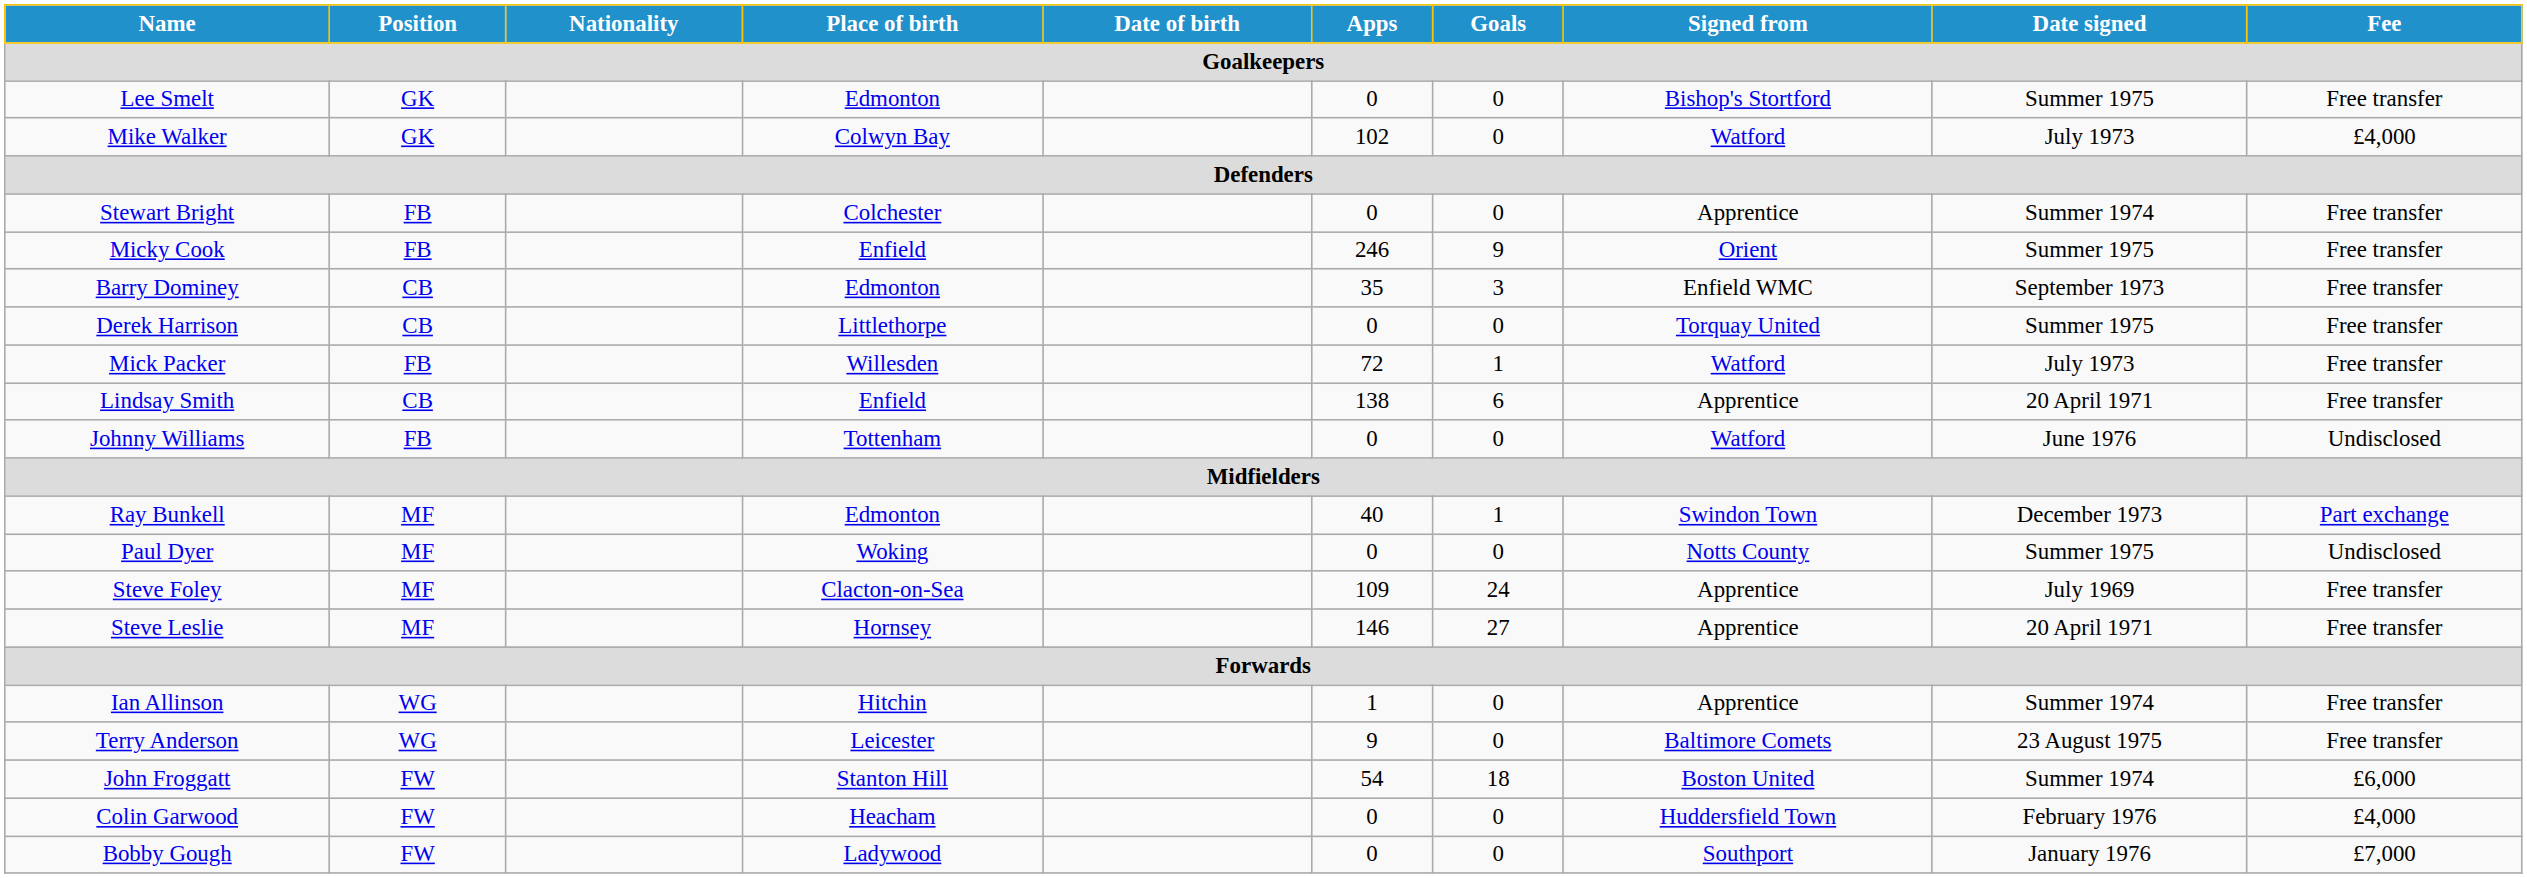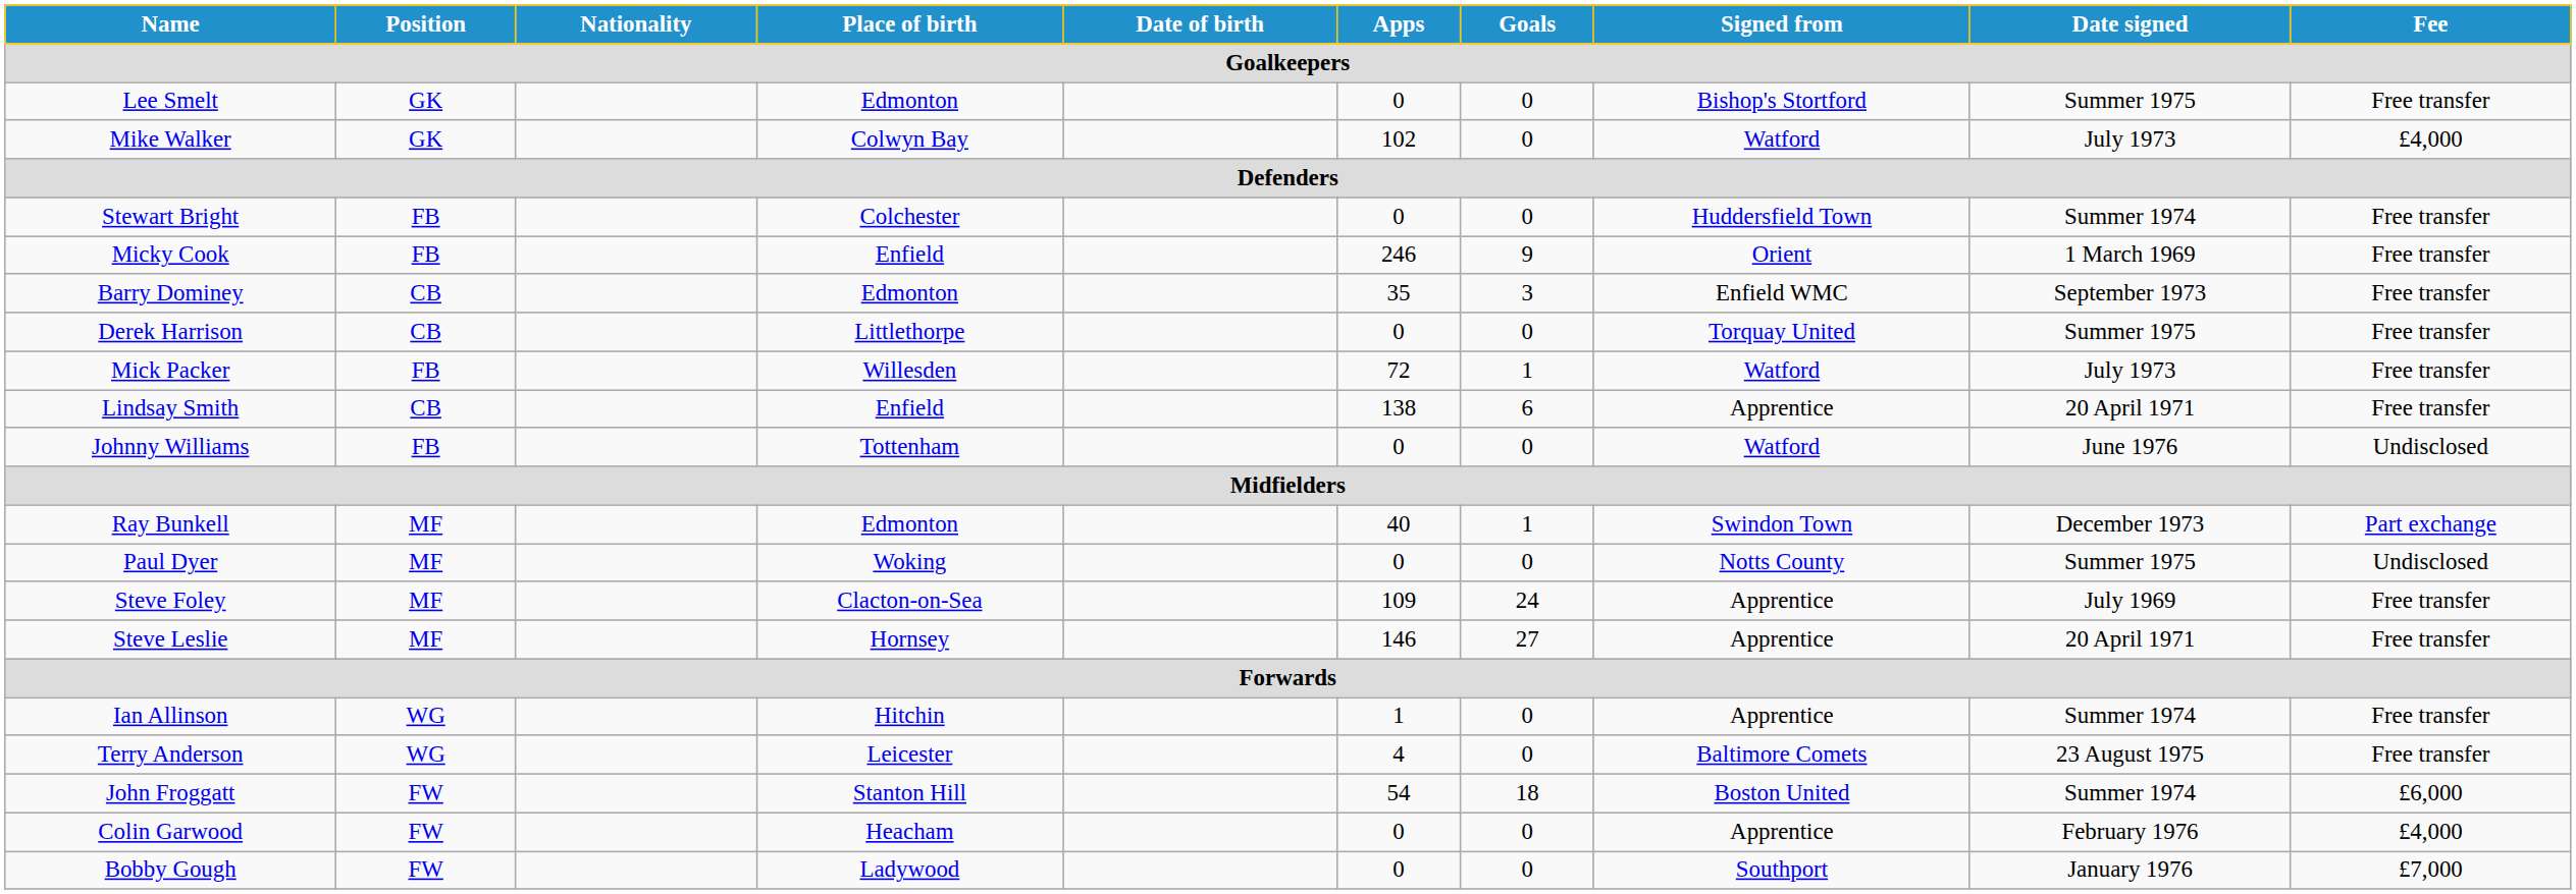Stewart Bright | Signed from: Apprentice -> Huddersfield Town
Micky Cook | Date signed: Summer 1975 -> 1 March 1969
Terry Anderson | Apps: 9 -> 4
Colin Garwood | Signed from: Huddersfield Town -> Apprentice
